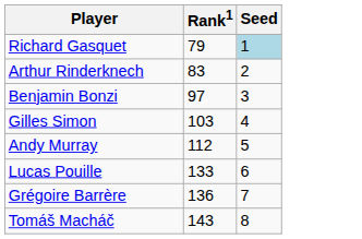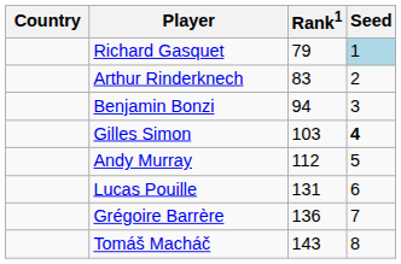+ column: Country
Benjamin Bonzi | Rank1: 97 -> 94
Gilles Simon | Seed: normal -> bold
Lucas Pouille | Rank1: 133 -> 131
